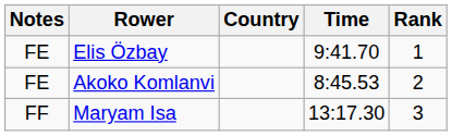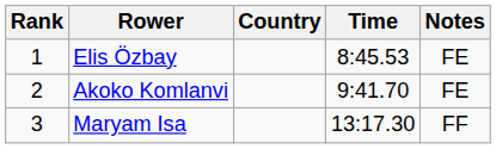columns swapped: Rank <-> Notes
Elis Özbay | Time: 9:41.70 -> 8:45.53
Akoko Komlanvi | Time: 8:45.53 -> 9:41.70
